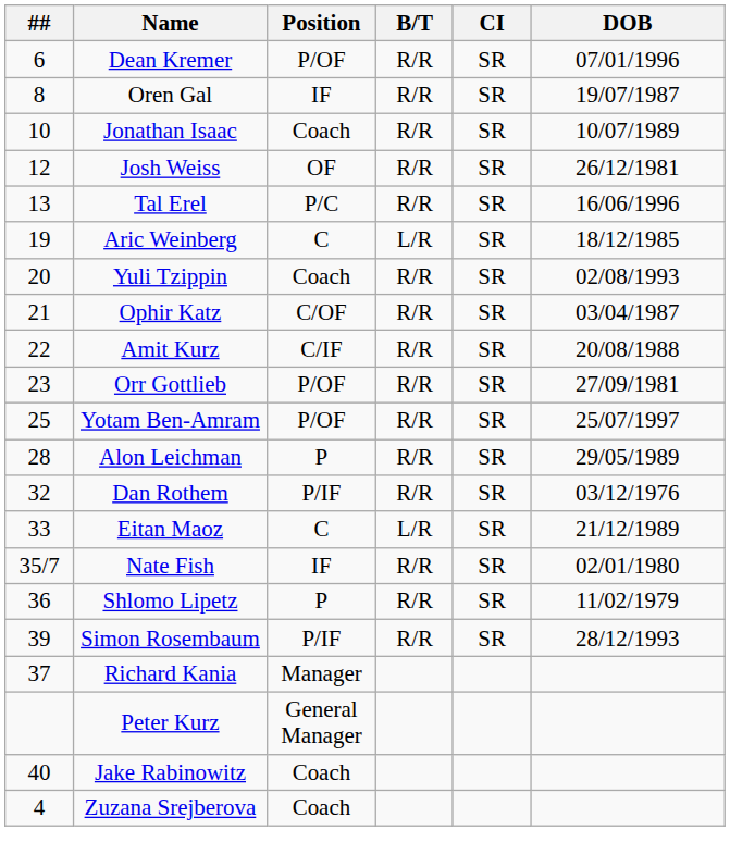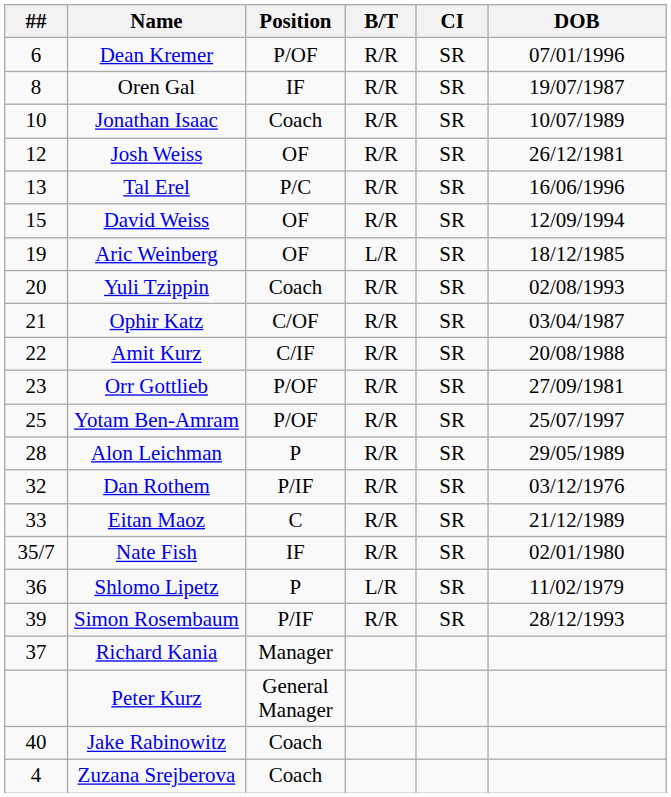+ row: 15 | David Weiss | OF | R/R | SR | 12/09/1994
Aric Weinberg | Position: C -> OF
Eitan Maoz | B/T: L/R -> R/R
Shlomo Lipetz | B/T: R/R -> L/R
